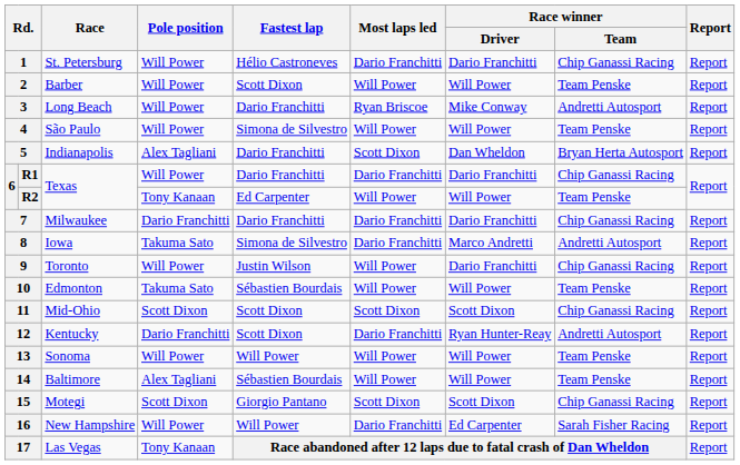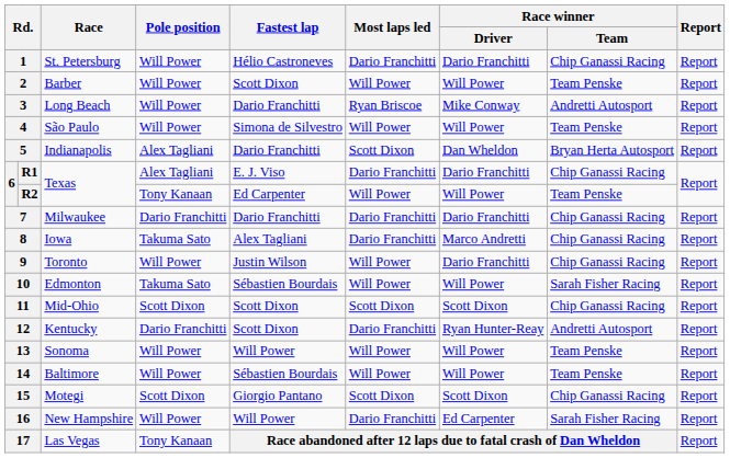R1 | Pole position: Will Power -> Alex Tagliani
R1 | Fastest lap: Dario Franchitti -> E. J. Viso
8 | Fastest lap: Simona de Silvestro -> Alex Tagliani
8 | Race winner / Team: Andretti Autosport -> Chip Ganassi Racing
10 | Race winner / Team: Team Penske -> Sarah Fisher Racing
14 | Pole position: Alex Tagliani -> Will Power
